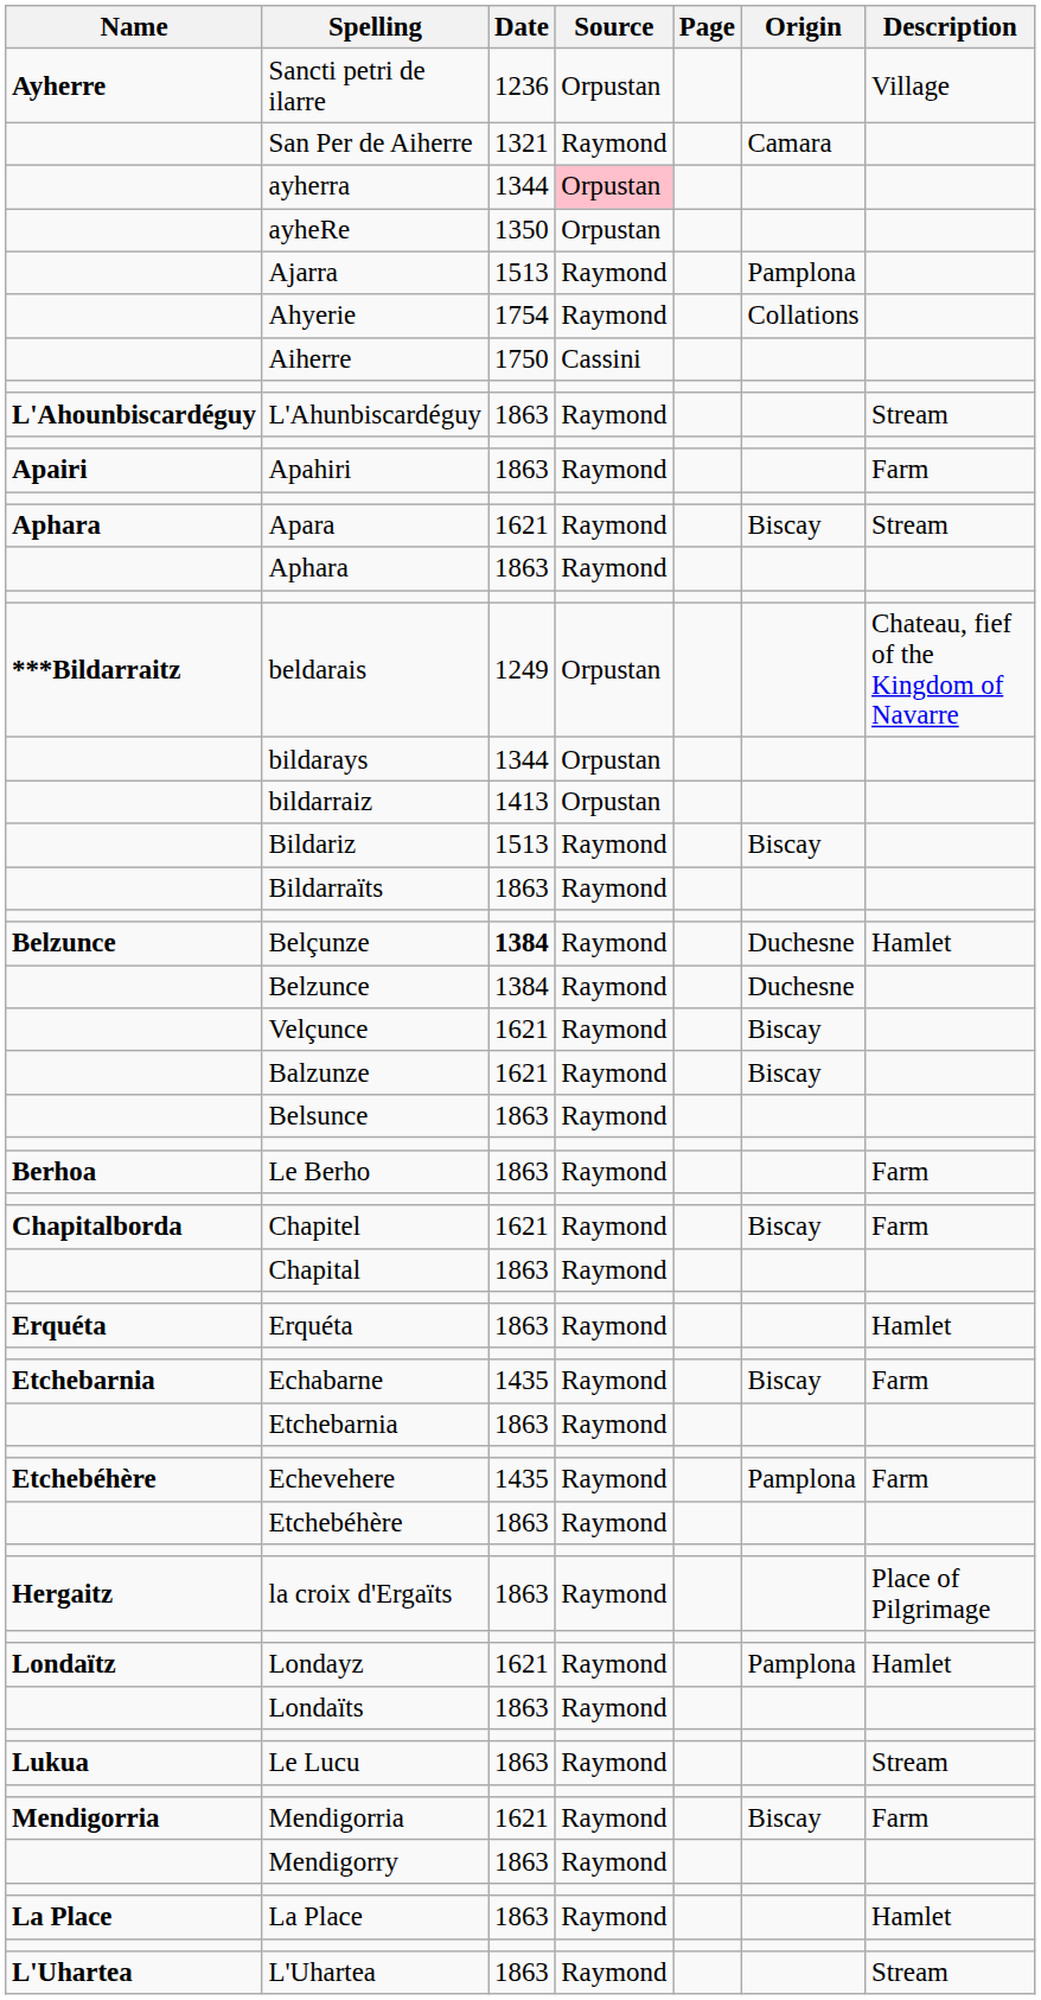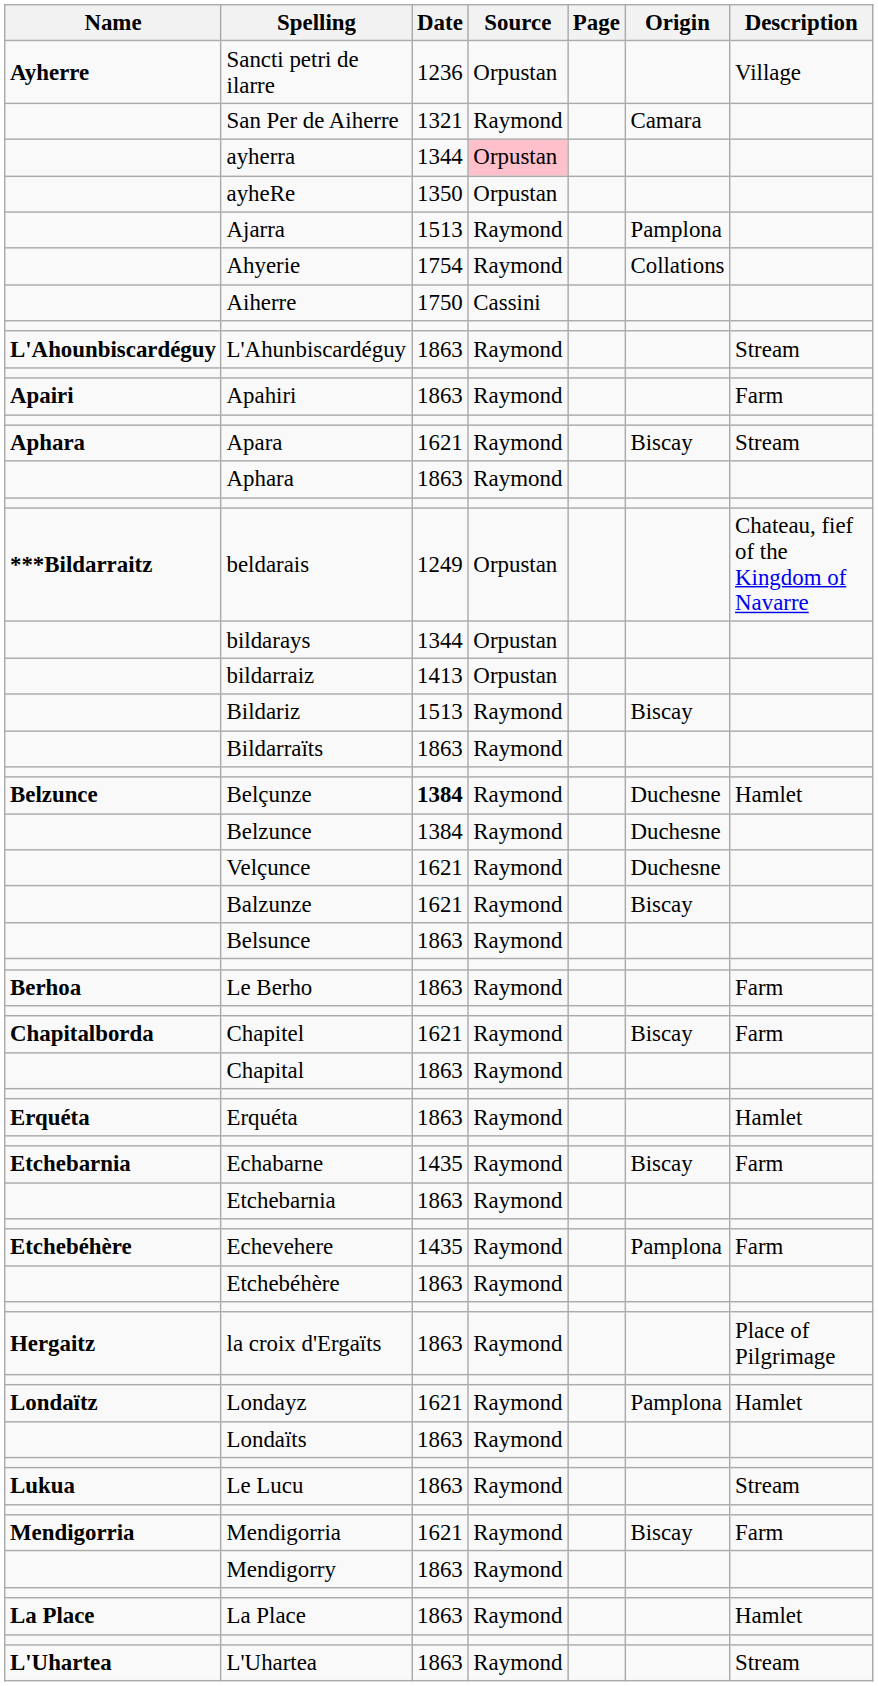Velçunce | Origin: Biscay -> Duchesne
